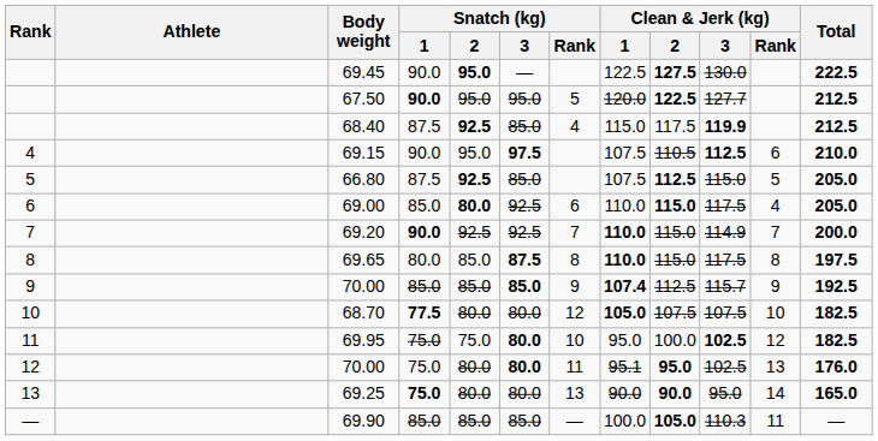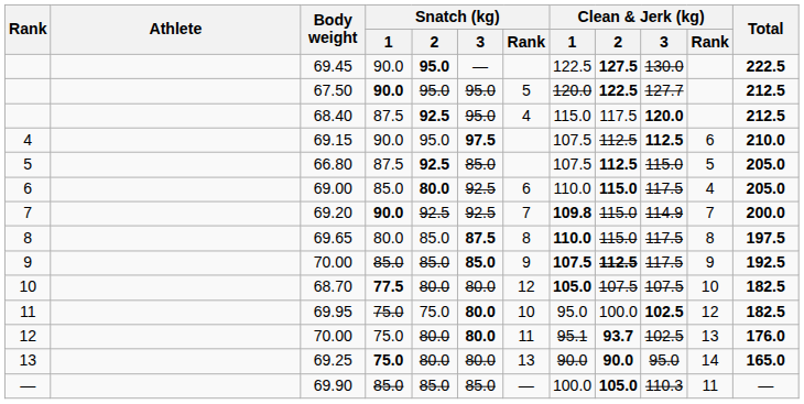68.40 | Snatch (kg) / 3: 85.0 -> 95.0
68.40 | Clean & Jerk (kg) / 3: 119.9 -> 120.0
69.15 | Clean & Jerk (kg) / 2: 110.5 -> 112.5
69.20 | Clean & Jerk (kg) / 1: 110.0 -> 109.8
9 / 70.00 | Clean & Jerk (kg) / 1: 107.4 -> 107.5
9 / 70.00 | Clean & Jerk (kg) / 2: normal -> bold
9 / 70.00 | Clean & Jerk (kg) / 3: 115.7 -> 117.5
12 / 70.00 | Clean & Jerk (kg) / 2: 95.0 -> 93.7
